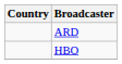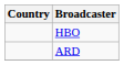rows swapped: ARD <-> HBO
